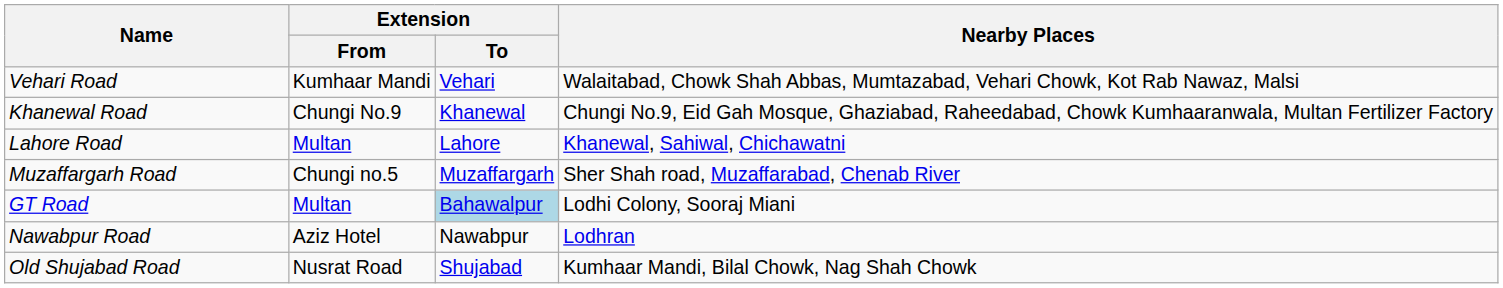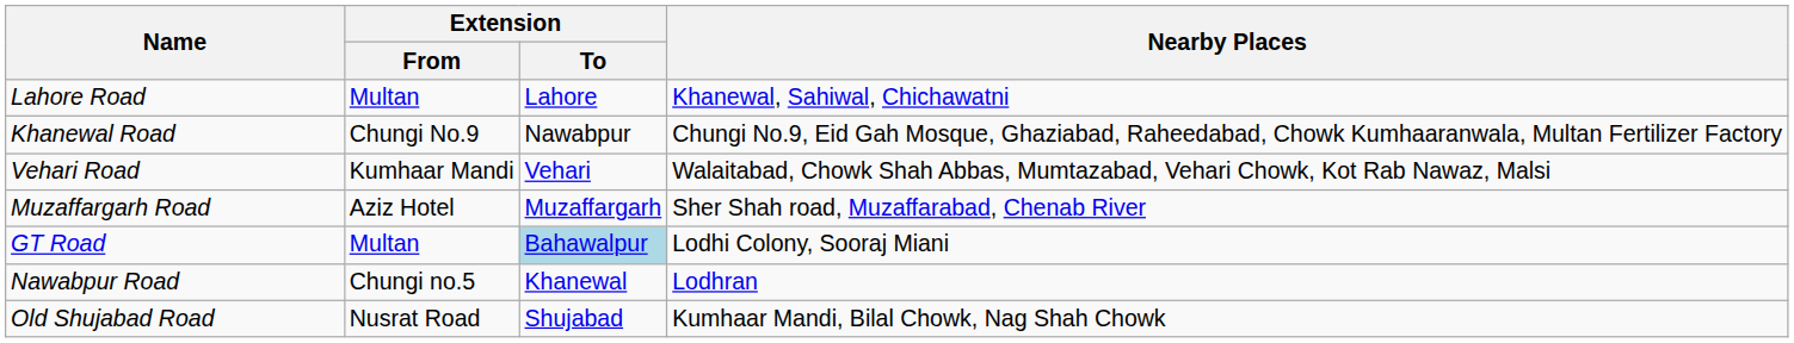rows swapped: Lahore Road <-> Vehari Road
Khanewal Road | Extension / To: Khanewal -> Nawabpur
Muzaffargarh Road | Extension / From: Chungi no.5 -> Aziz Hotel
Nawabpur Road | Extension / From: Aziz Hotel -> Chungi no.5
Nawabpur Road | Extension / To: Nawabpur -> Khanewal
